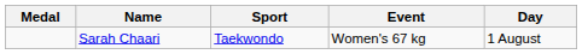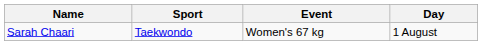- column: Medal
